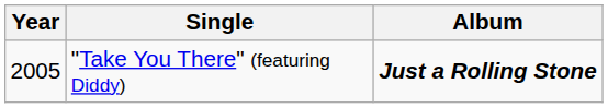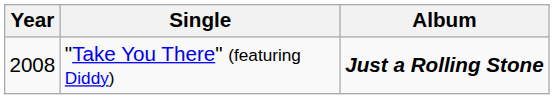"Take You There" (featuring Diddy) | Year: 2005 -> 2008
